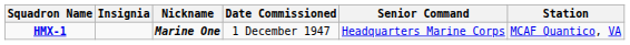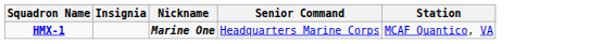- column: Date Commissioned | 1 December 1947
